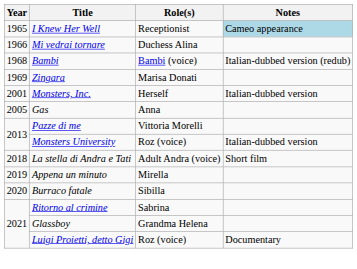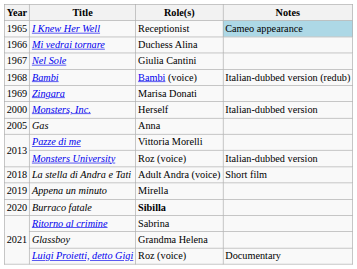+ row: 1967 | Nel Sole | Giulia Cantini
Monsters, Inc. | Year: 2001 -> 2000
Burraco fatale | Role(s): normal -> bold
